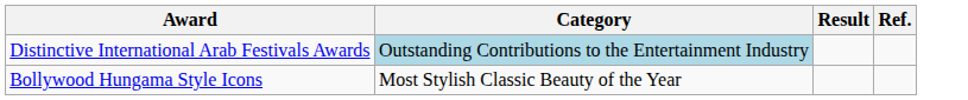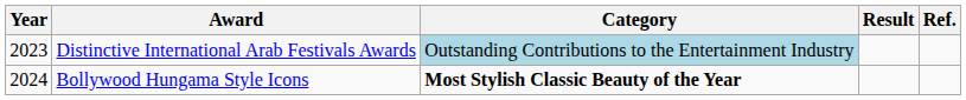+ column: Year | 2023 | 2024
Bollywood Hungama Style Icons | Category: normal -> bold
